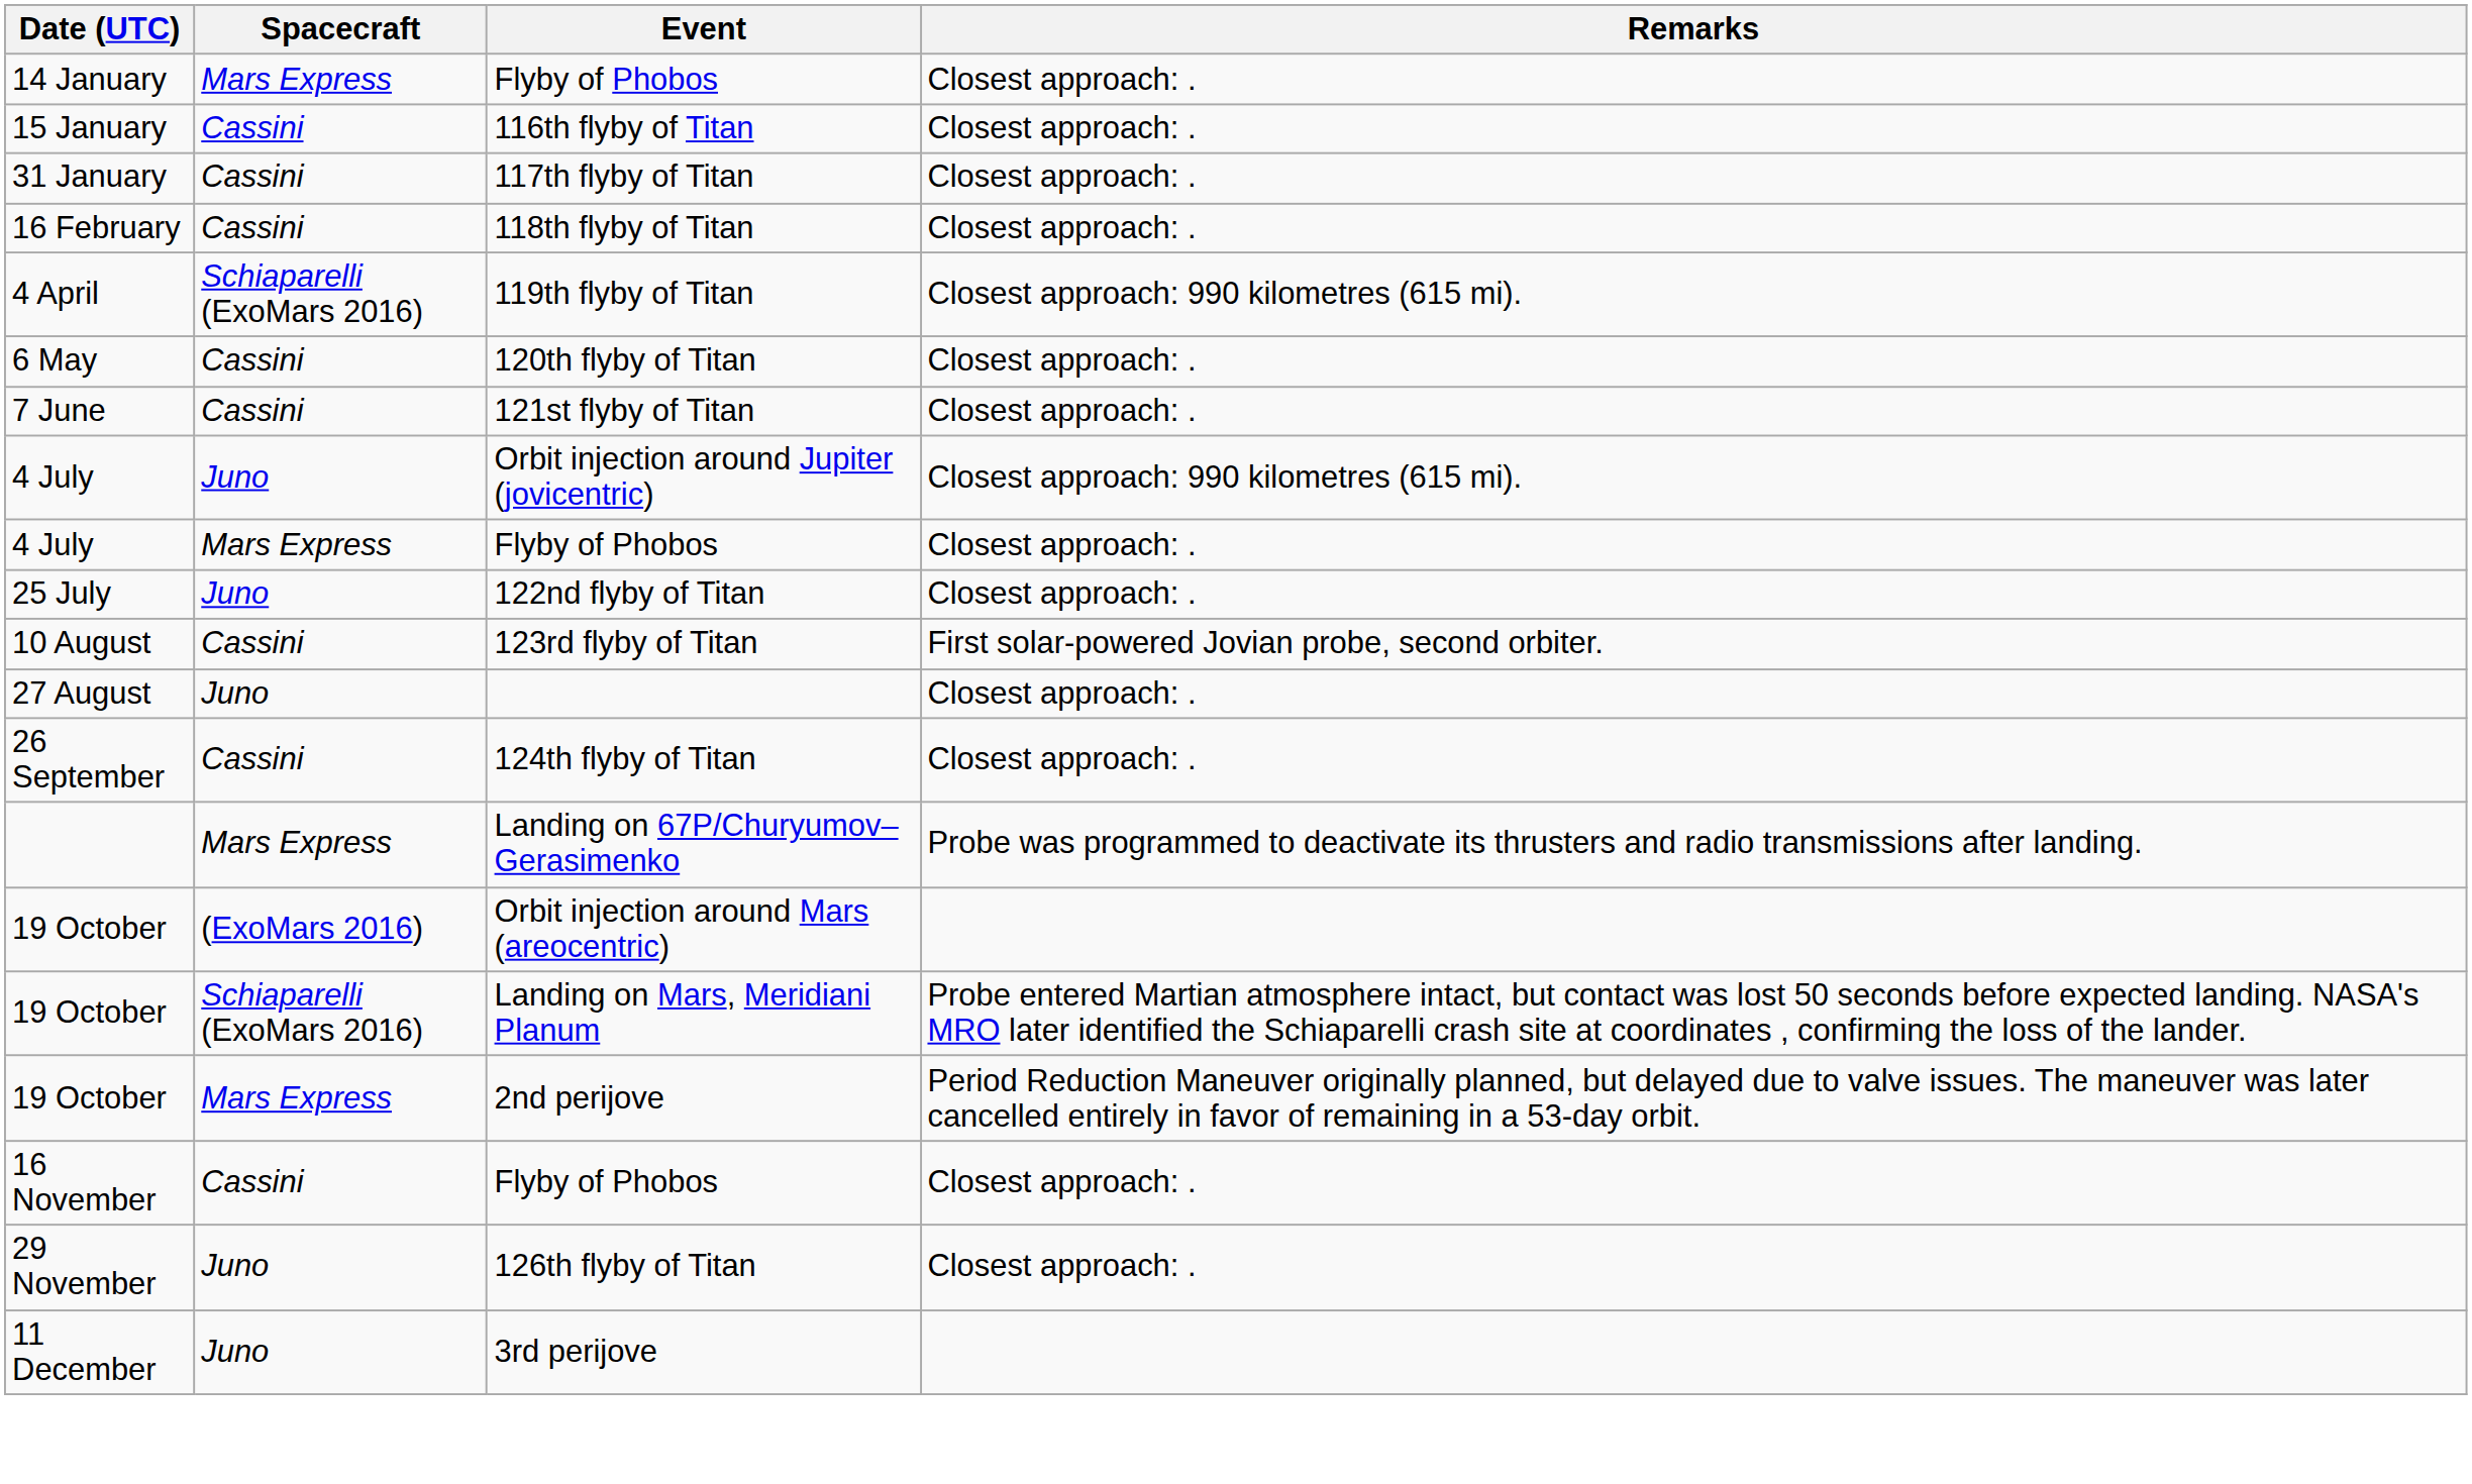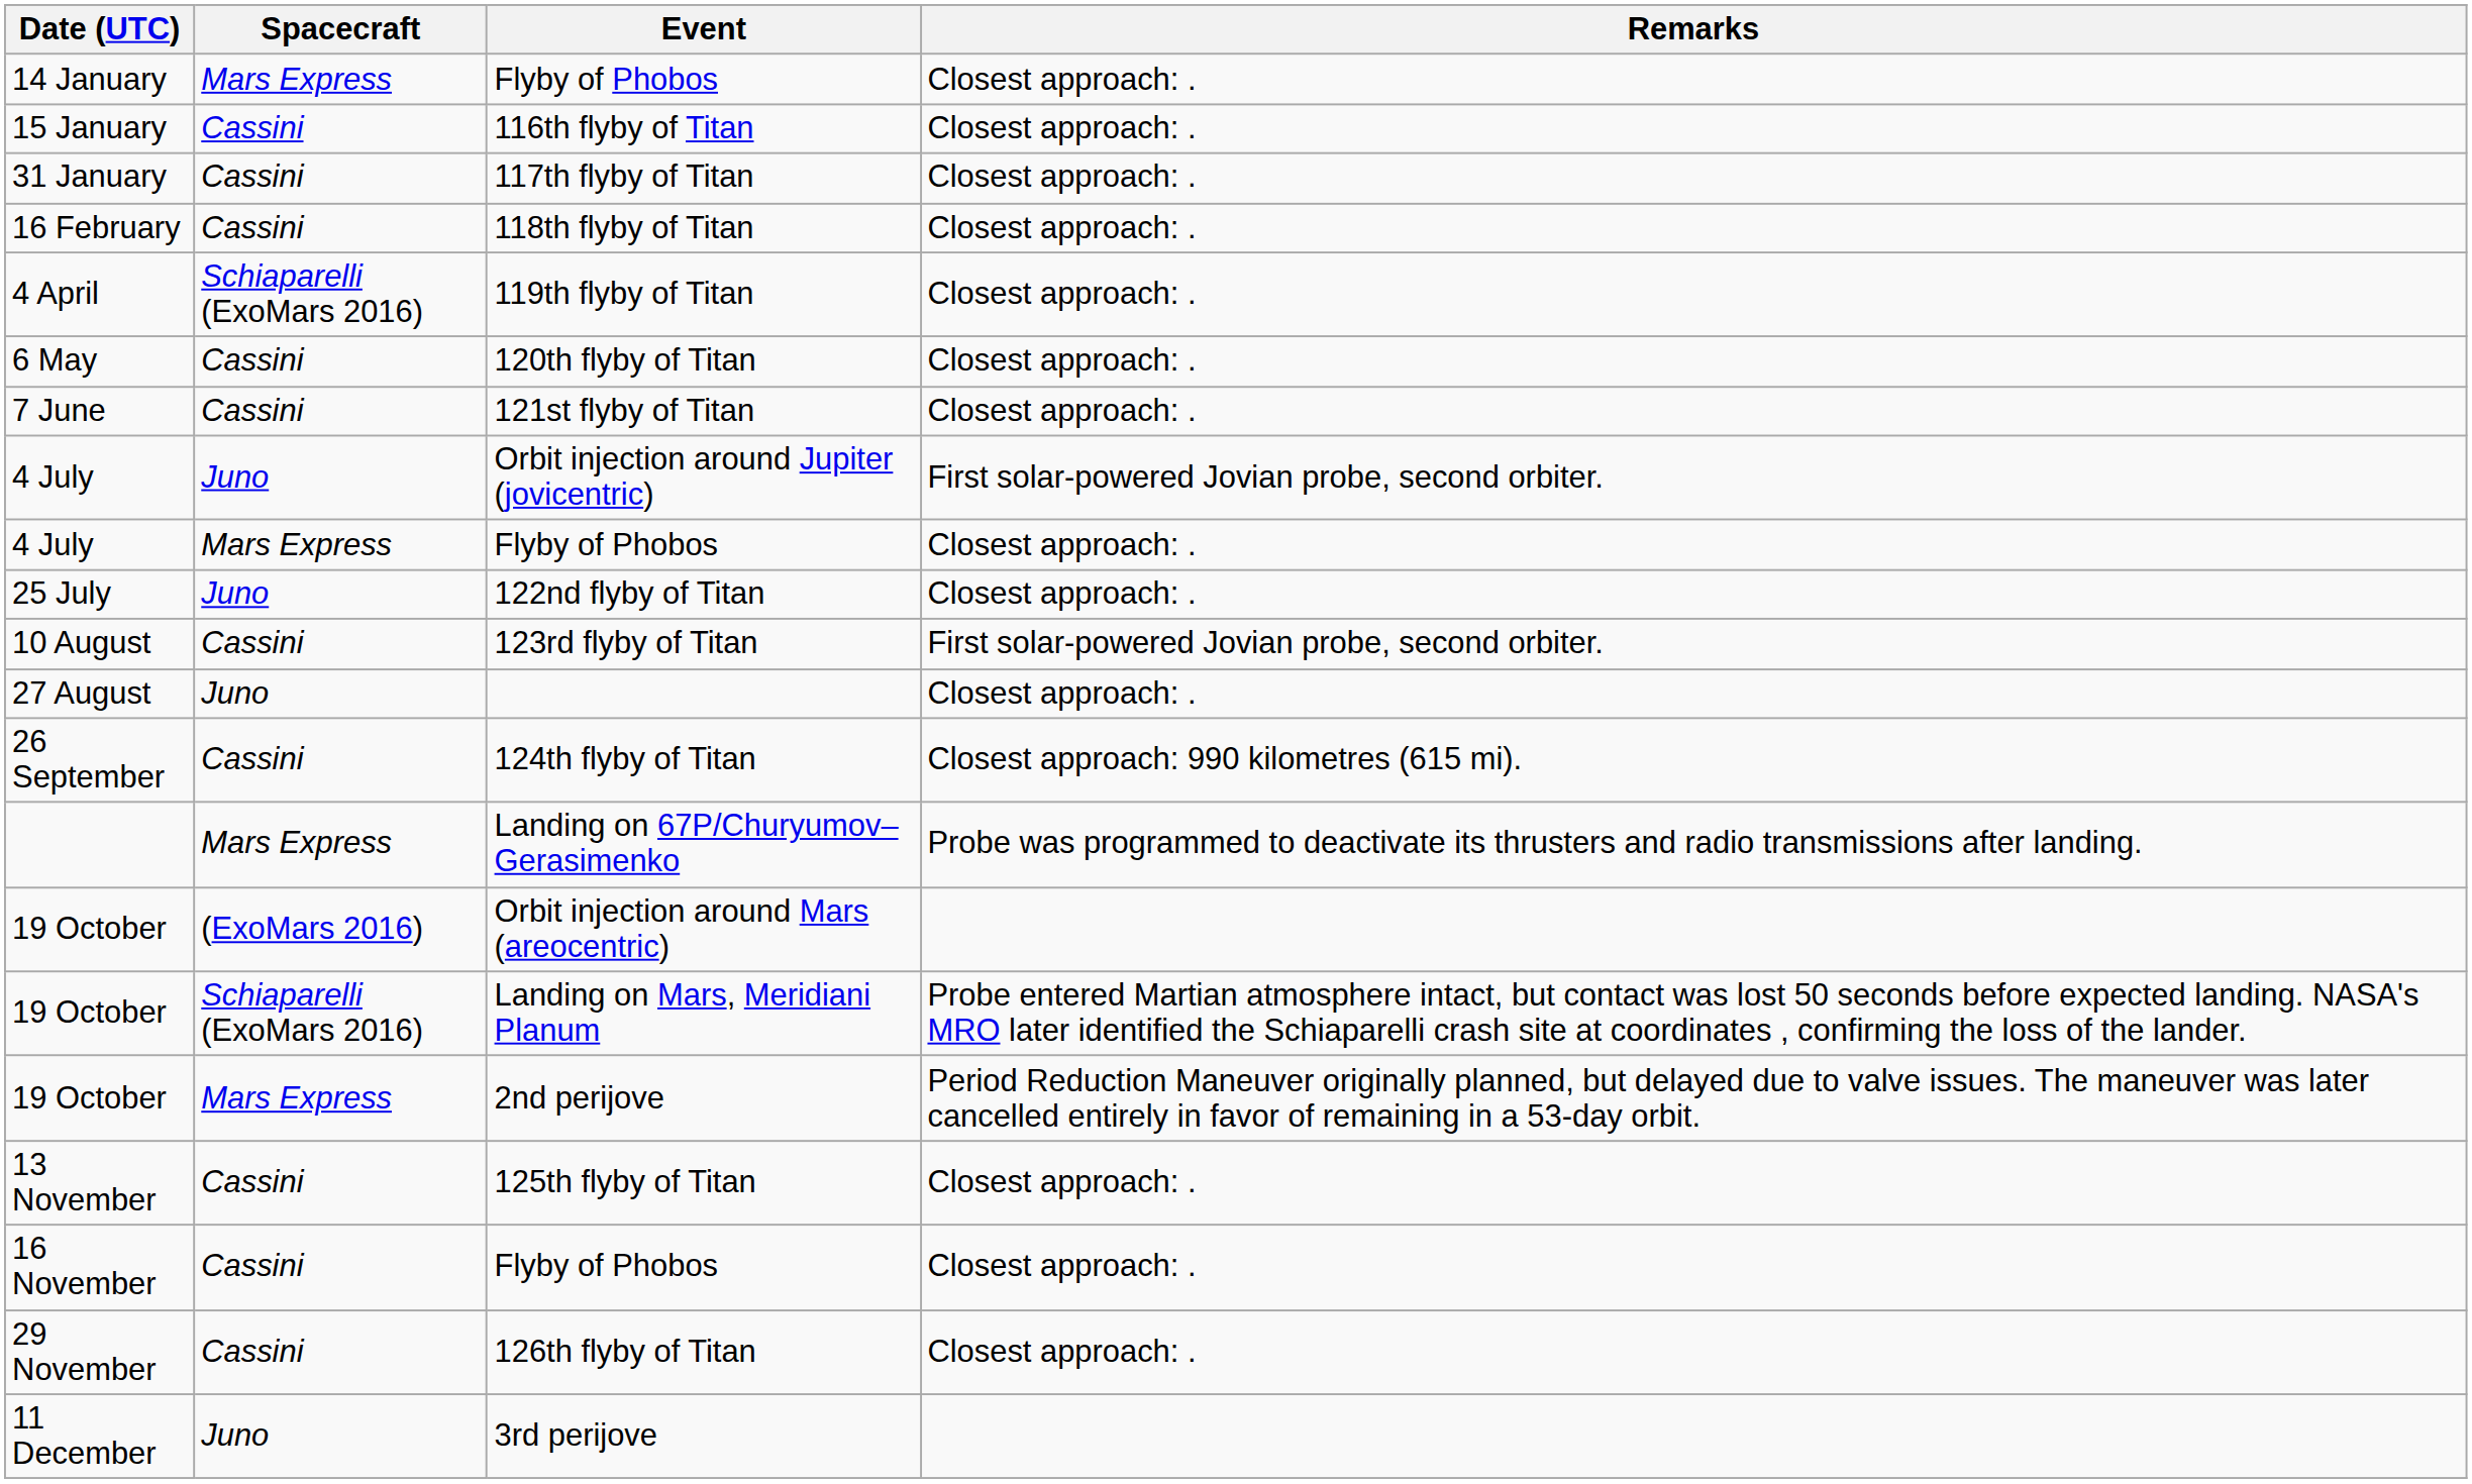119th flyby of Titan | Remarks: Closest approach: 990 kilometres (615 mi). -> Closest approach: .
Orbit injection around Jupiter (jovicentric) | Remarks: Closest approach: 990 kilometres (615 mi). -> First solar-powered Jovian probe, second orbiter.
124th flyby of Titan | Remarks: Closest approach: . -> Closest approach: 990 kilometres (615 mi).
+ row: 13 November | Cassini | 125th flyby of Titan | Closest approach: .
126th flyby of Titan | Spacecraft: Juno -> Cassini
